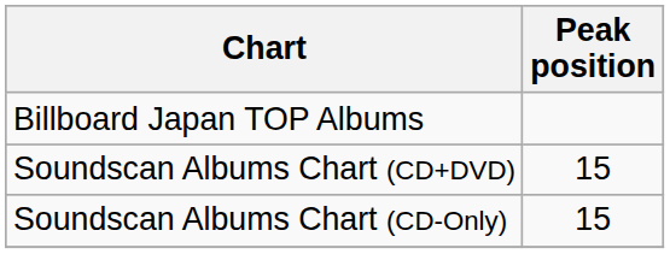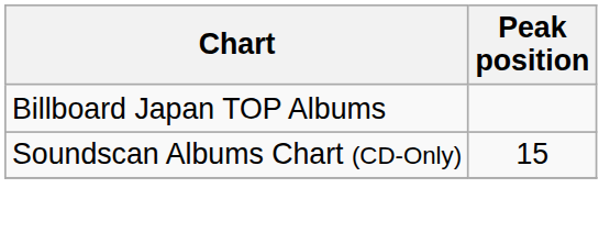- row: Soundscan Albums Chart (CD+DVD) | 15
